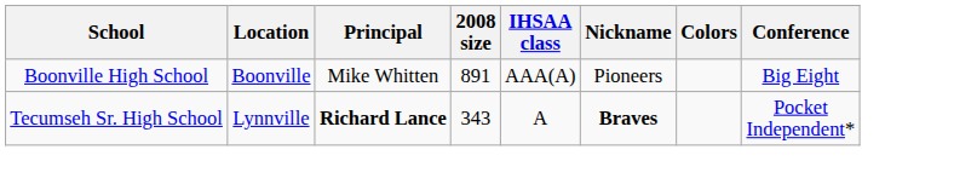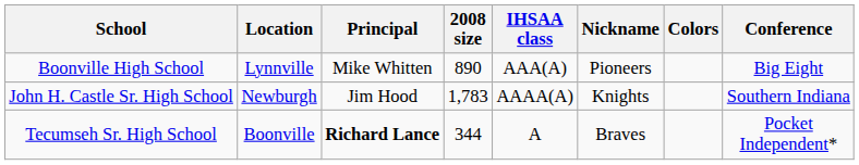Boonville High School | Location: Boonville -> Lynnville
Boonville High School | 2008 size: 891 -> 890
+ row: John H. Castle Sr. High School | Newburgh | Jim Hood | 1,783 | AAAA(A) | Knights | Southern Indiana
Tecumseh Sr. High School | Location: Lynnville -> Boonville
Tecumseh Sr. High School | 2008 size: 343 -> 344
Tecumseh Sr. High School | Nickname: bold -> normal
